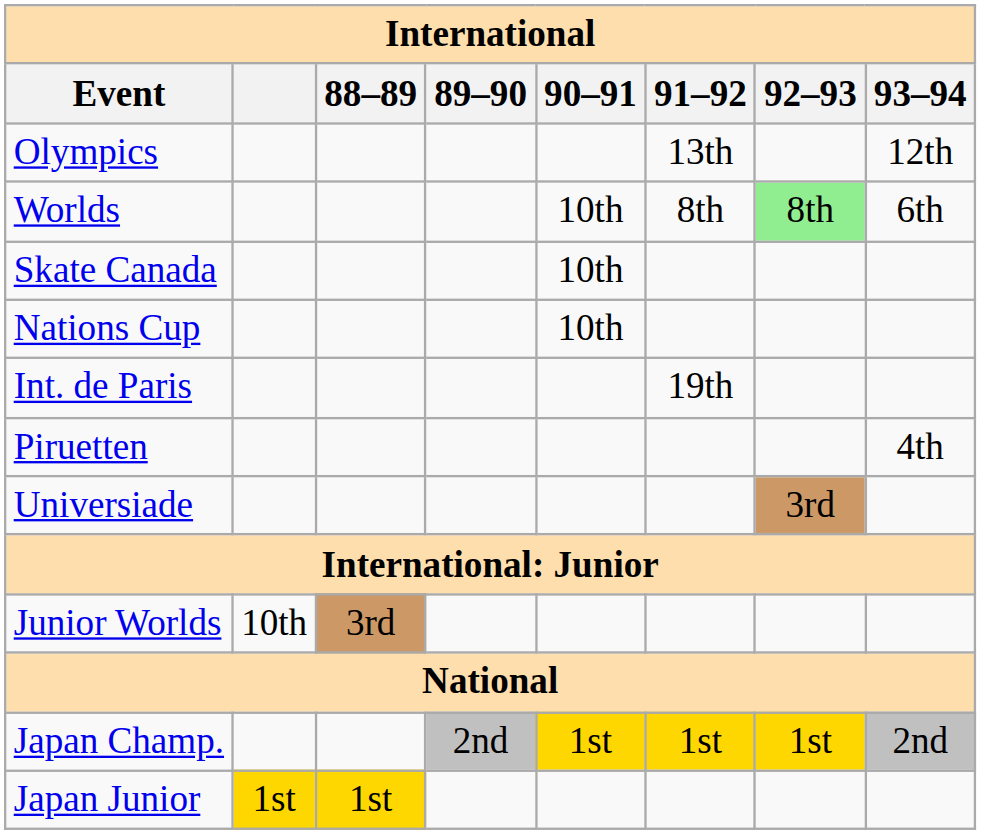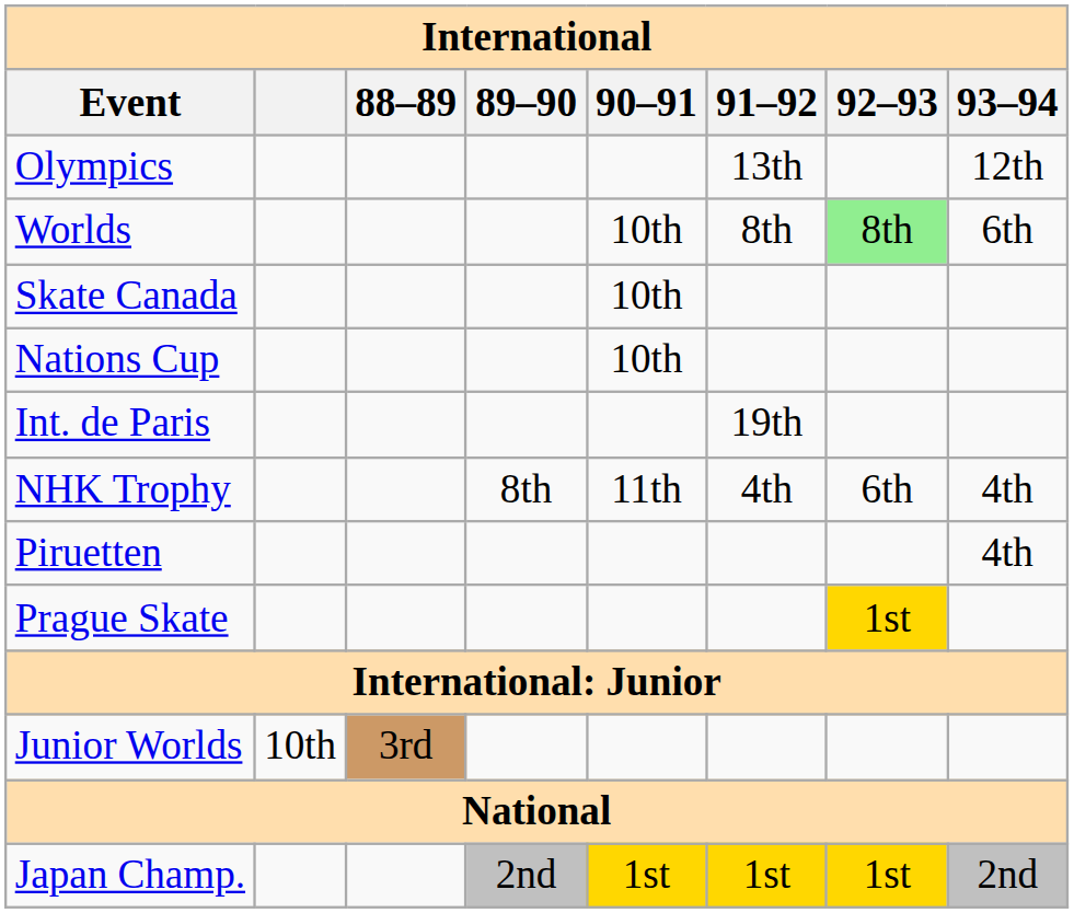+ row: NHK Trophy | 8th | 11th | 4th | 6th | 4th
+ row: Prague Skate | 1st
- row: Universiade | 3rd
- row: Japan Junior | 1st | 1st
